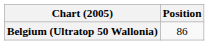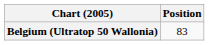Belgium (Ultratop 50 Wallonia) | Position: 86 -> 83
